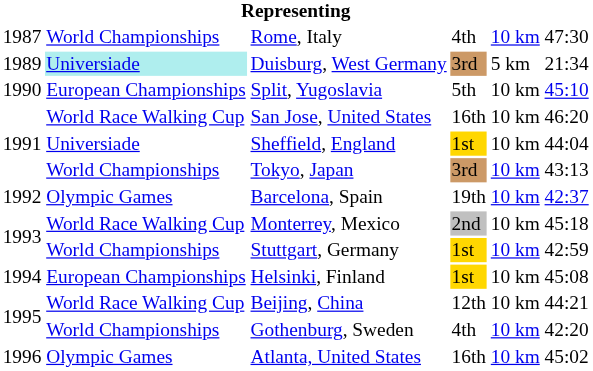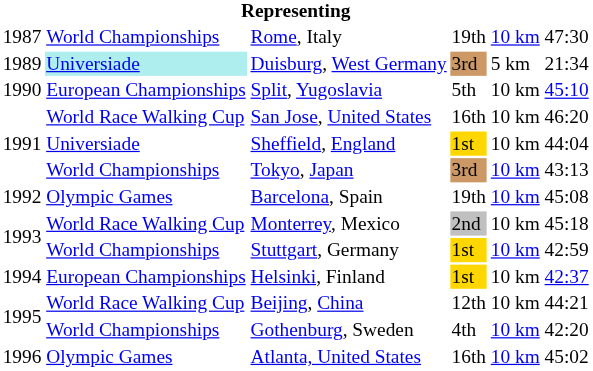Rome, Italy | column 4: 4th -> 19th
Barcelona, Spain | column 6: 42:37 -> 45:08
Helsinki, Finland | column 6: 45:08 -> 42:37
